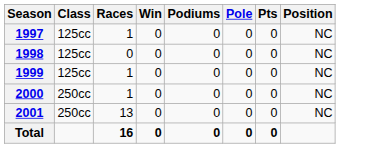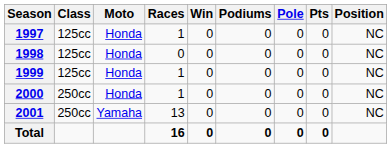+ column: Moto | Honda | Honda | Honda | Honda | Yamaha
